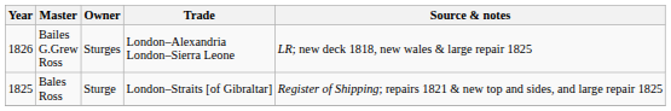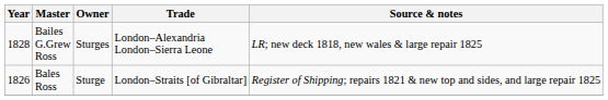Bailes G.Grew Ross | Year: 1826 -> 1828
Bales Ross | Year: 1825 -> 1826
